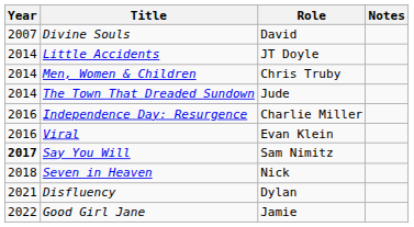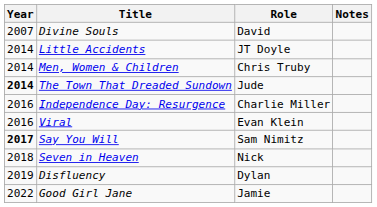The Town That Dreaded Sundown | Year: normal -> bold
Disfluency | Year: 2021 -> 2019
